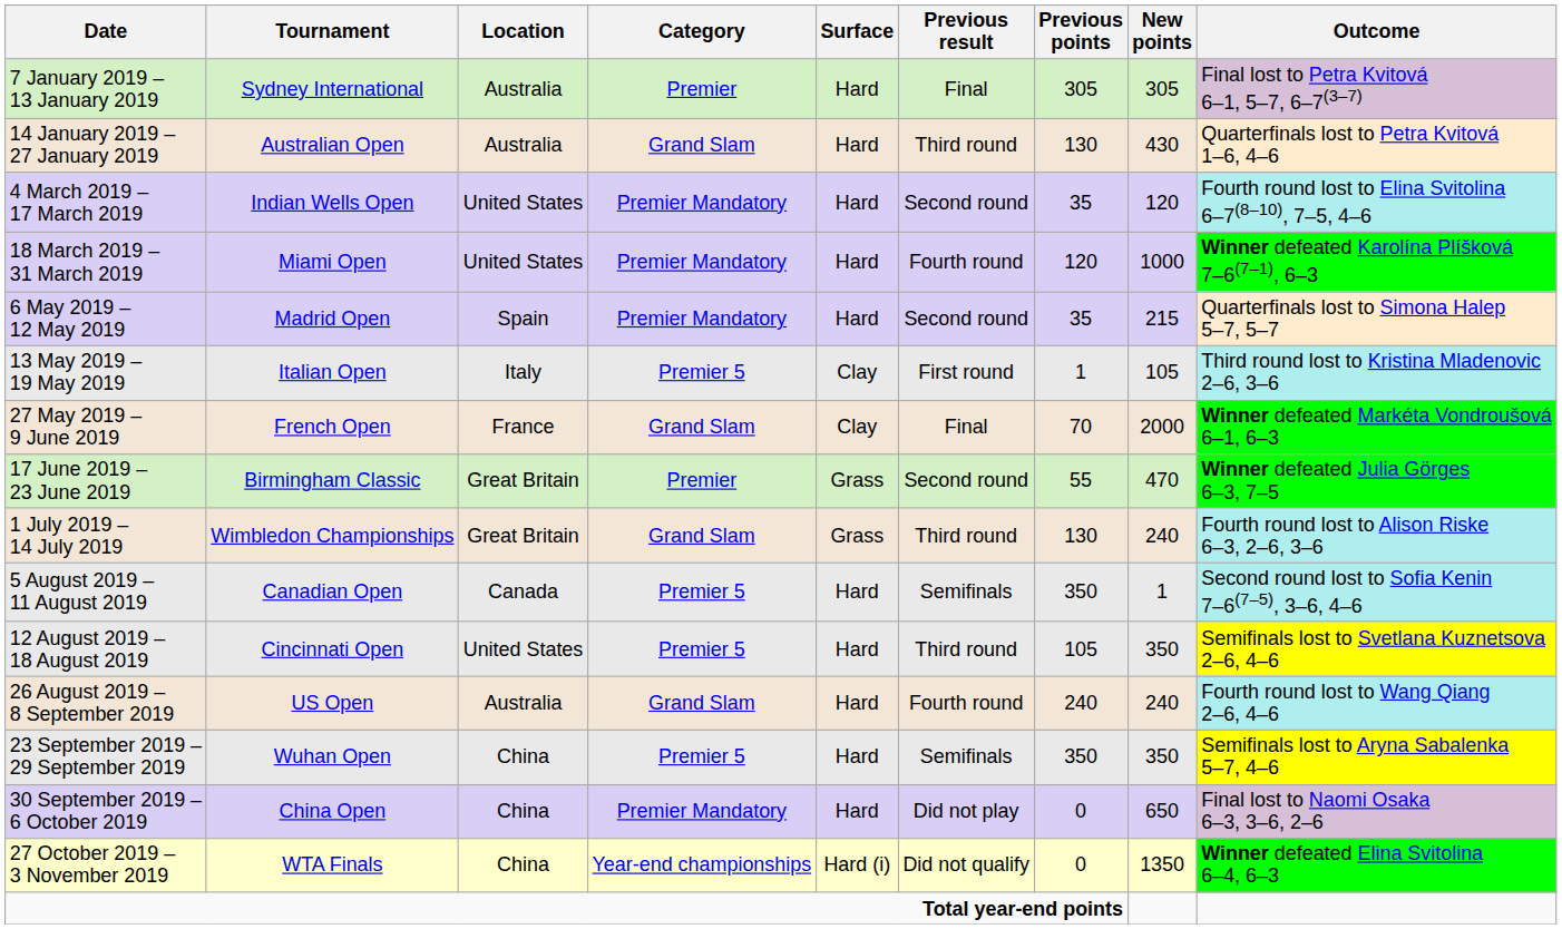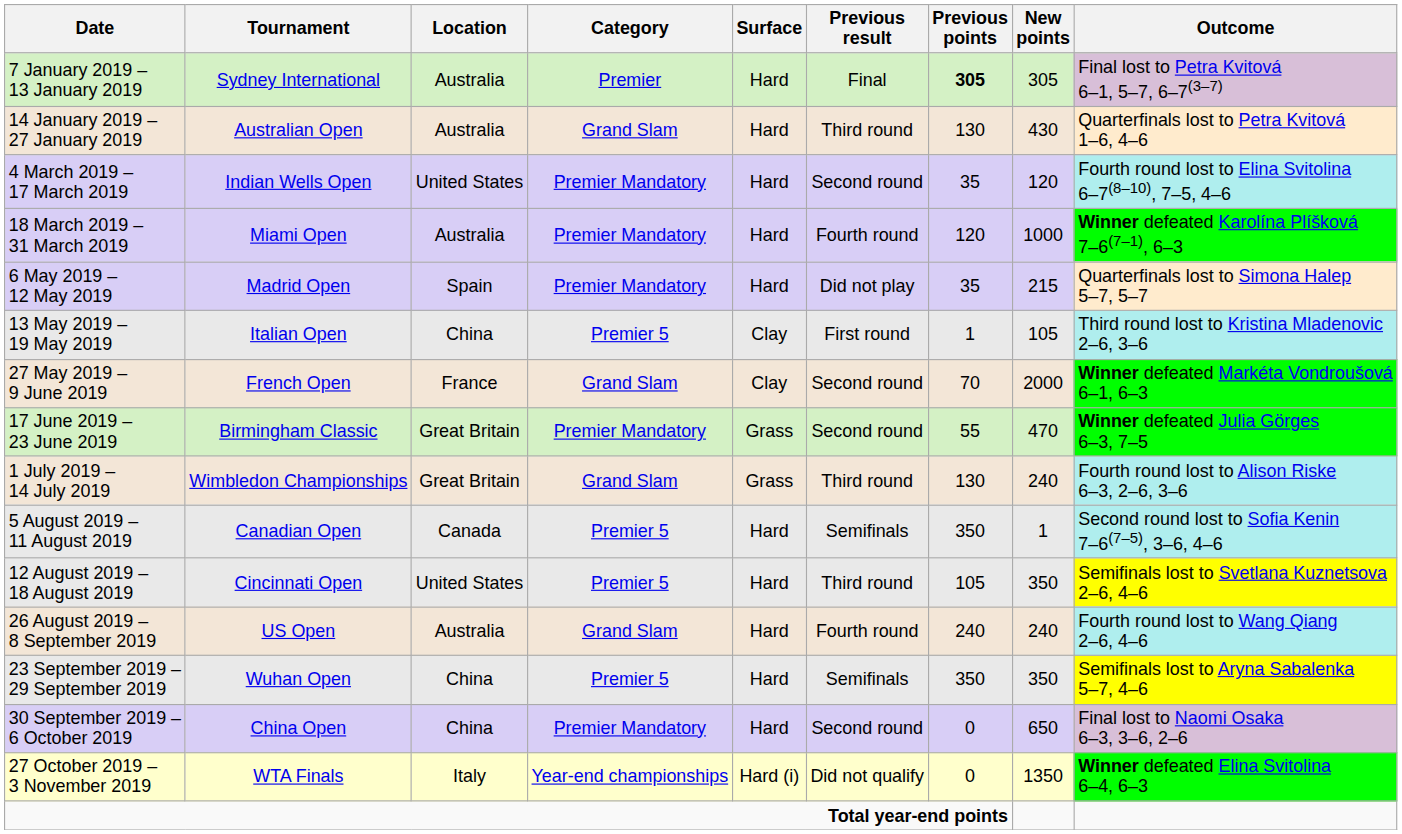7 January 2019 – 13 January 2019 | Previous points: normal -> bold
18 March 2019 – 31 March 2019 | Location: United States -> Australia
6 May 2019 – 12 May 2019 | Previous result: Second round -> Did not play
13 May 2019 – 19 May 2019 | Location: Italy -> China
27 May 2019 – 9 June 2019 | Previous result: Final -> Second round
17 June 2019 – 23 June 2019 | Category: Premier -> Premier Mandatory
30 September 2019 – 6 October 2019 | Previous result: Did not play -> Second round
27 October 2019 – 3 November 2019 | Location: China -> Italy
